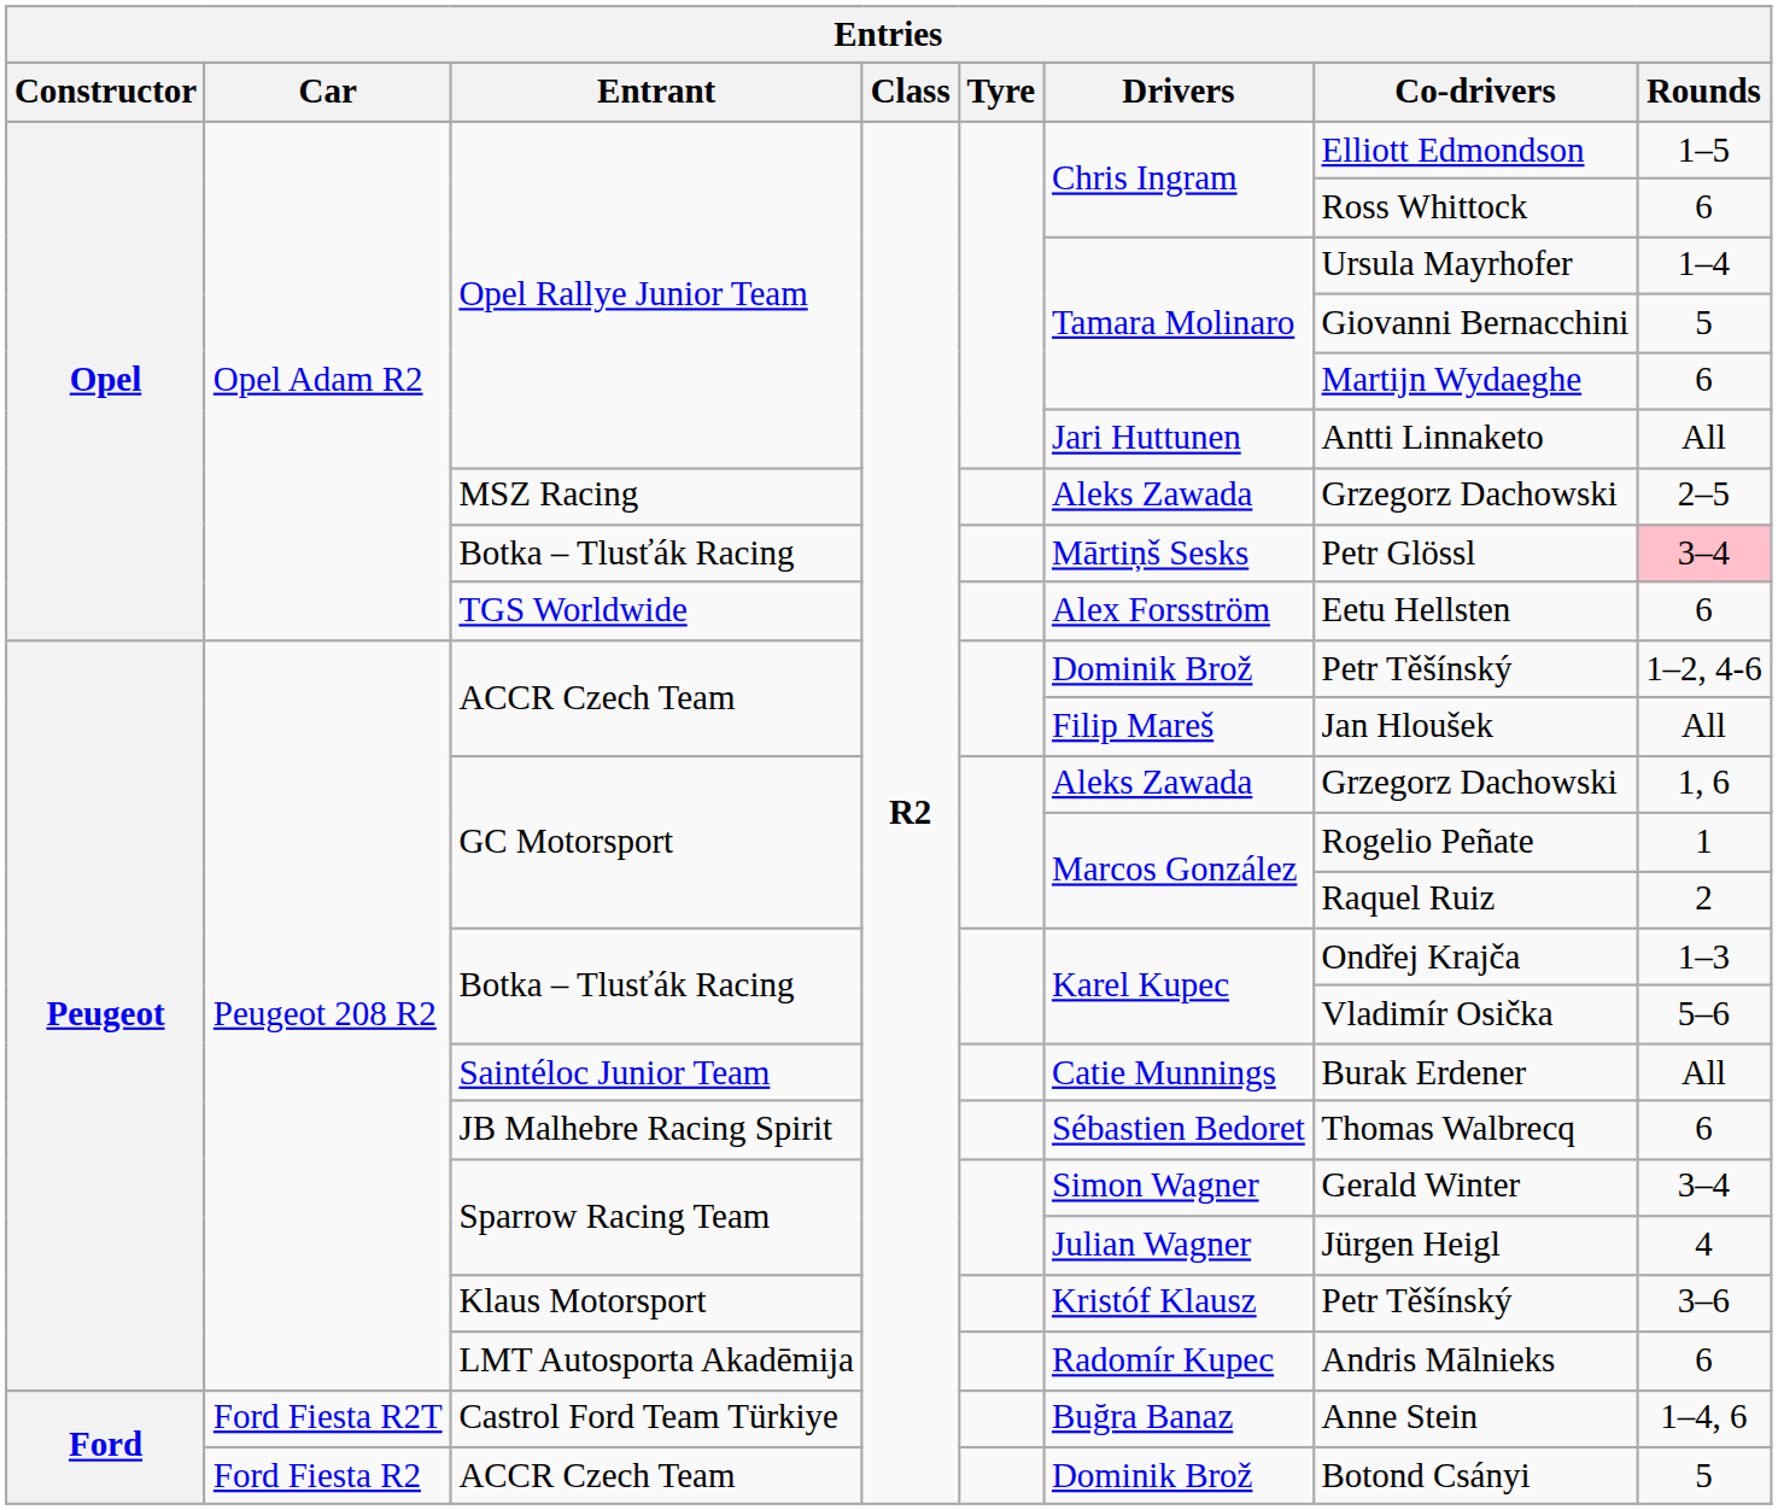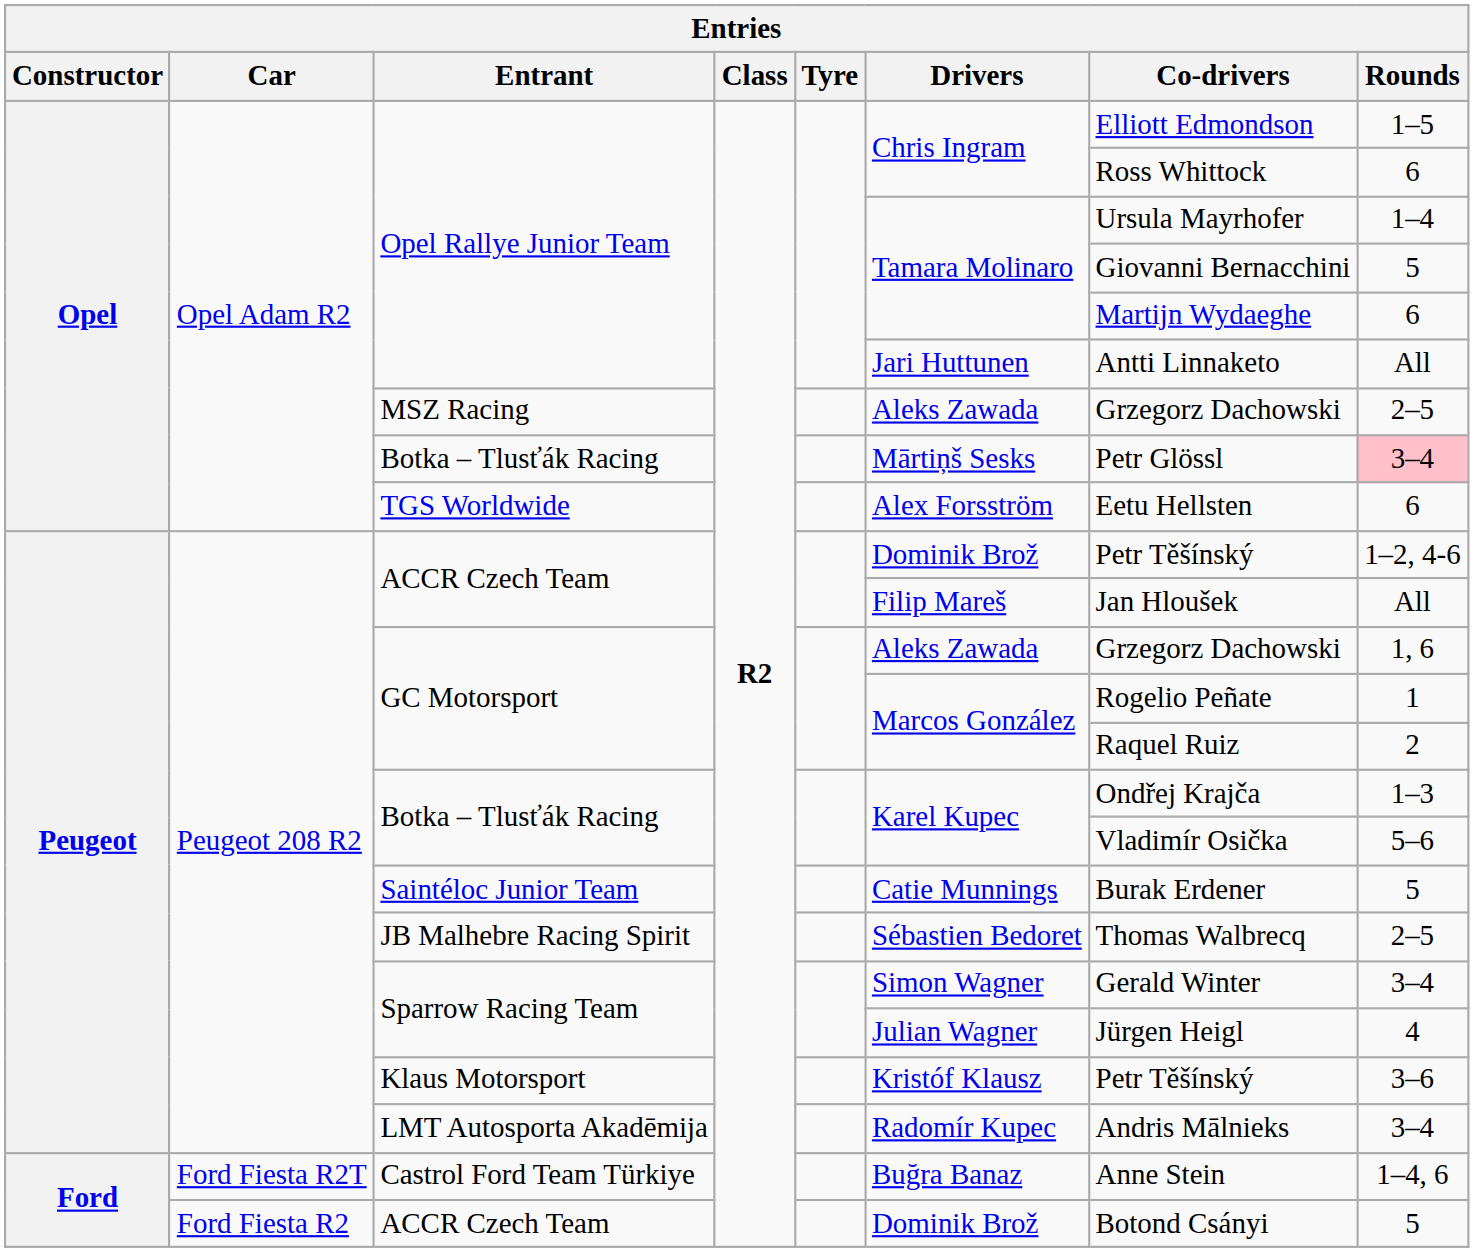Saintéloc Junior Team | Rounds: All -> 5
JB Malhebre Racing Spirit | Rounds: 6 -> 2–5
LMT Autosporta Akadēmija | Rounds: 6 -> 3–4
